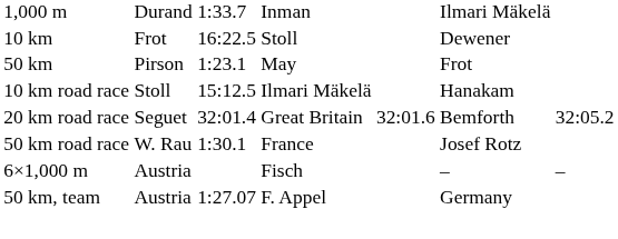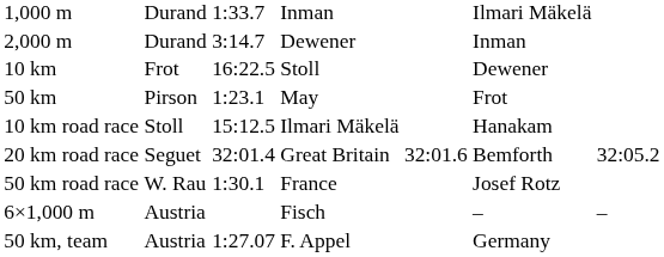+ row: 2,000 m | Durand | 3:14.7 | Dewener | Inman
